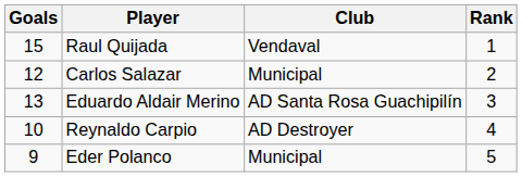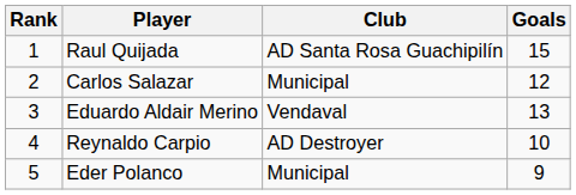columns swapped: Rank <-> Goals
Raul Quijada | Club: Vendaval -> AD Santa Rosa Guachipilín
Eduardo Aldair Merino | Club: AD Santa Rosa Guachipilín -> Vendaval
